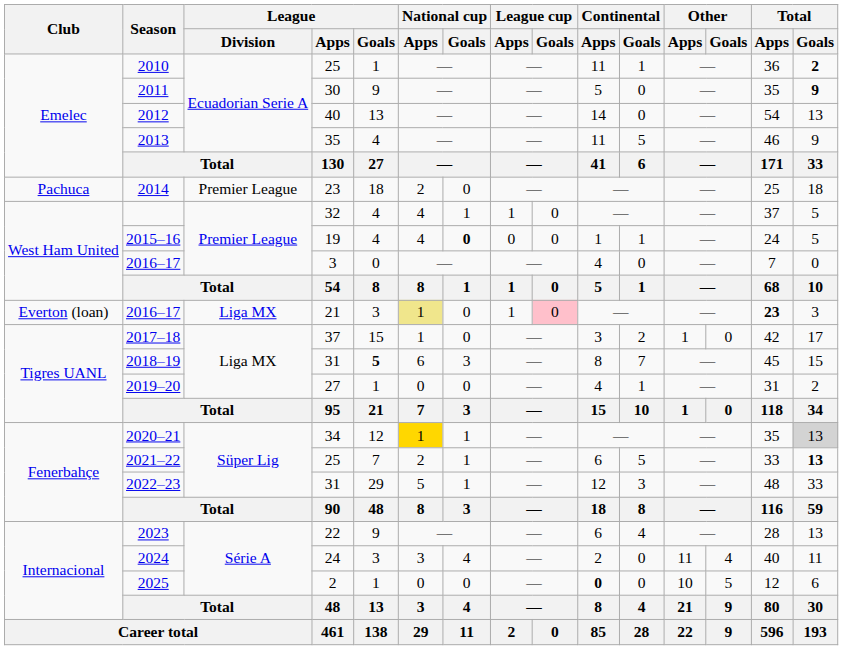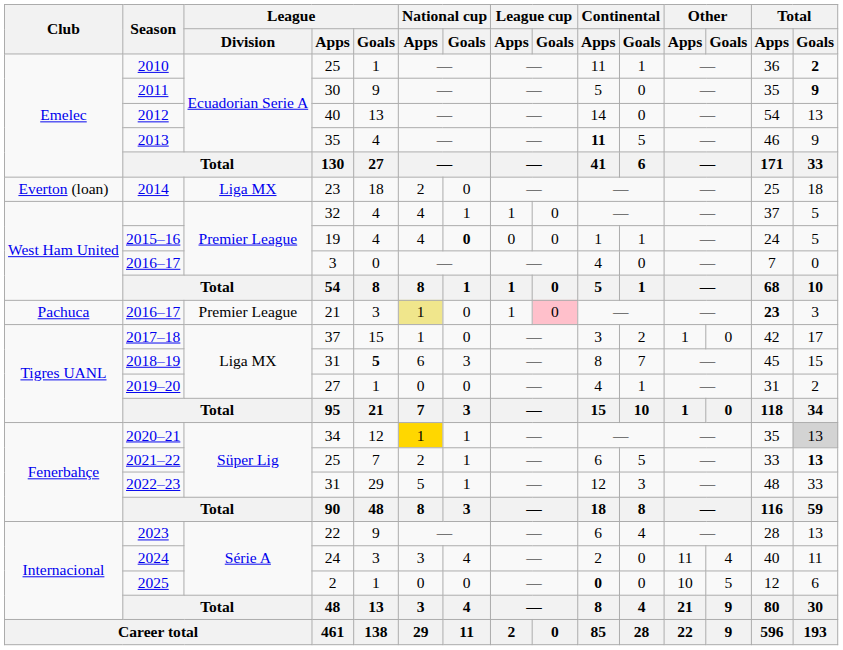2013 | Continental / Apps: normal -> bold
2014 | Club: Pachuca -> Everton (loan)
2014 | League / Division: Premier League -> Liga MX
2016–17 / 21 | Club: Everton (loan) -> Pachuca
2016–17 / 21 | League / Division: Liga MX -> Premier League
